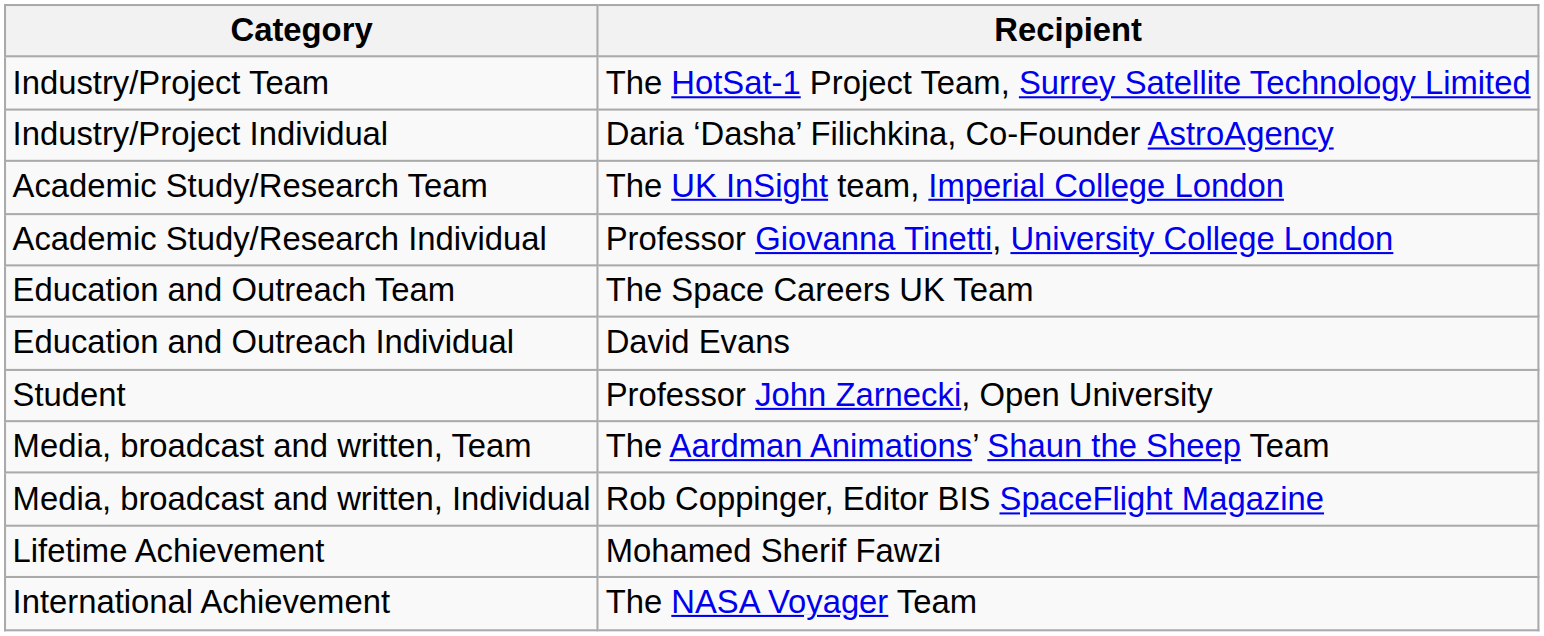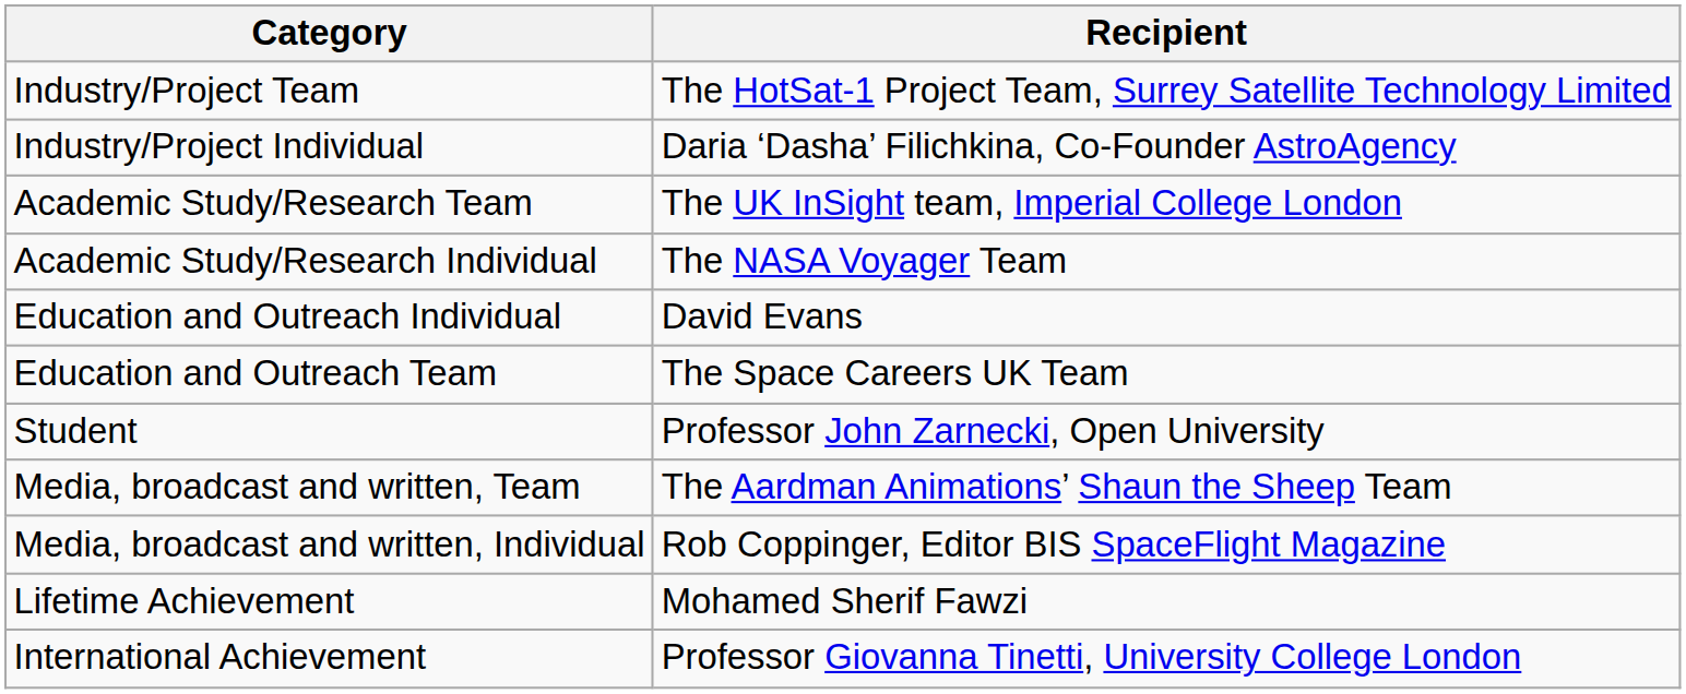Academic Study/Research Individual | Recipient: Professor Giovanna Tinetti, University College London -> The NASA Voyager Team
rows swapped: Education and Outreach Team <-> Education and Outreach Individual
International Achievement | Recipient: The NASA Voyager Team -> Professor Giovanna Tinetti, University College London
